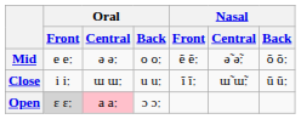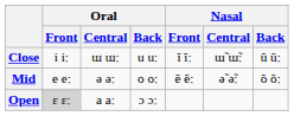rows swapped: Close <-> Mid
Open | Oral / Central: pink background -> no background
